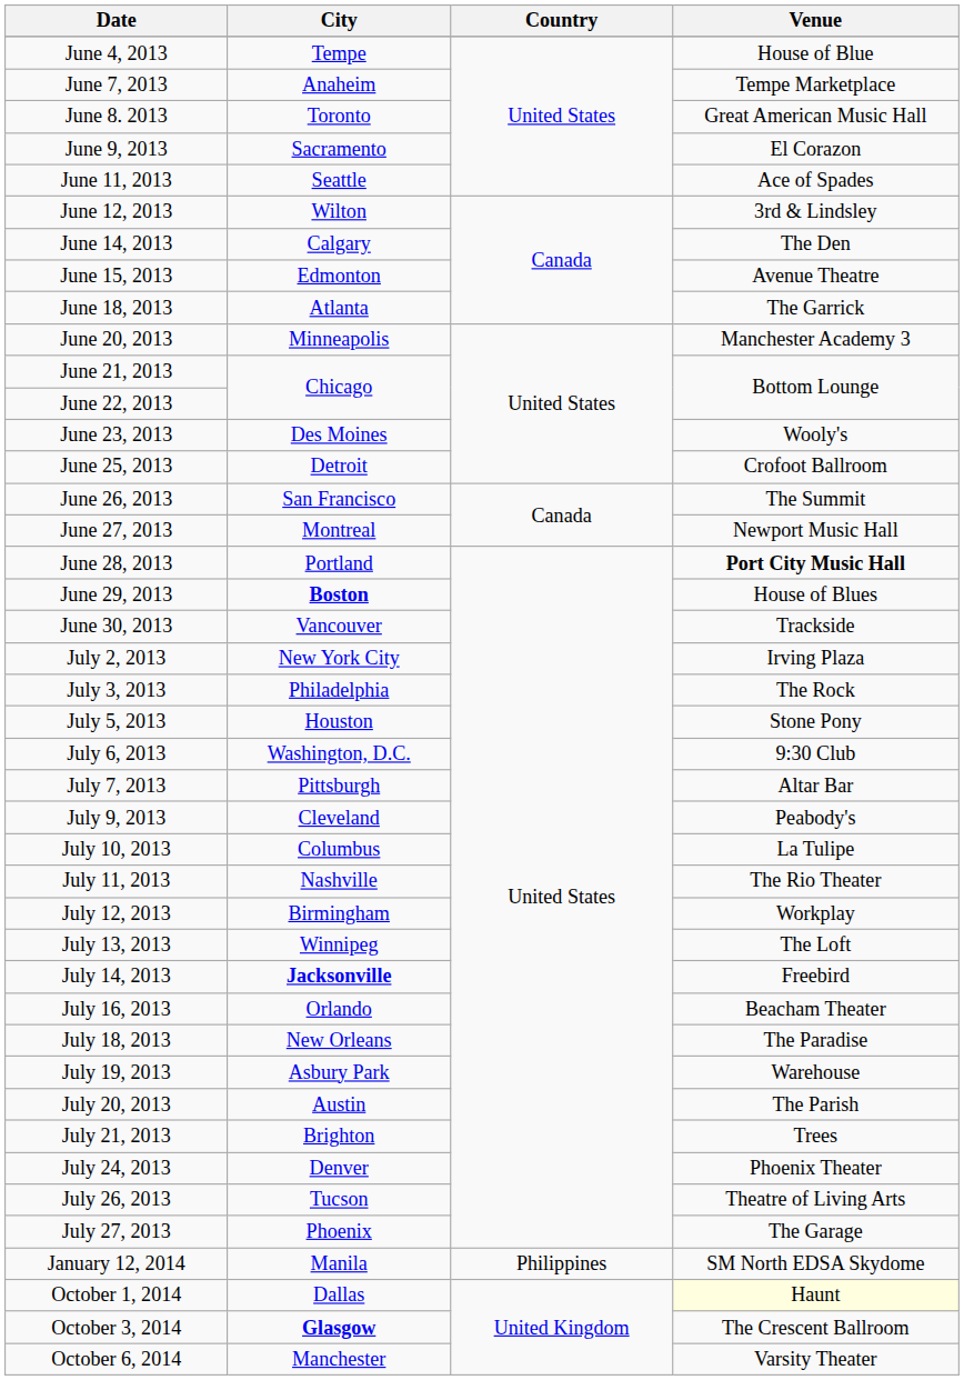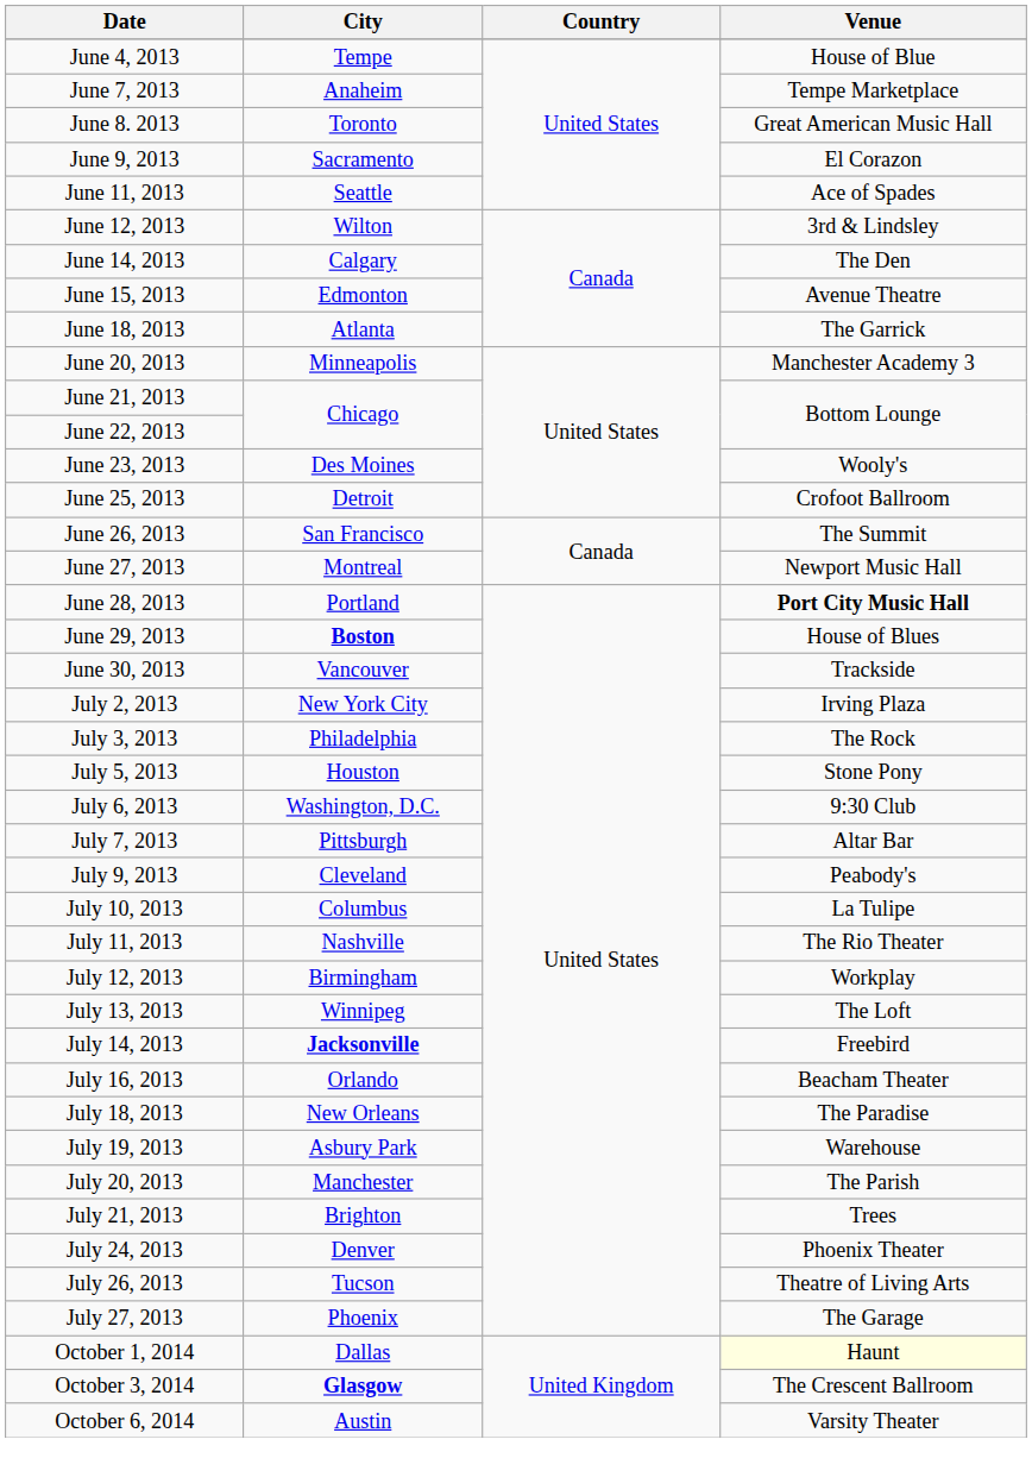July 20, 2013 | City: Austin -> Manchester
- row: January 12, 2014 | Manila | Philippines | SM North EDSA Skydome
October 6, 2014 | City: Manchester -> Austin
